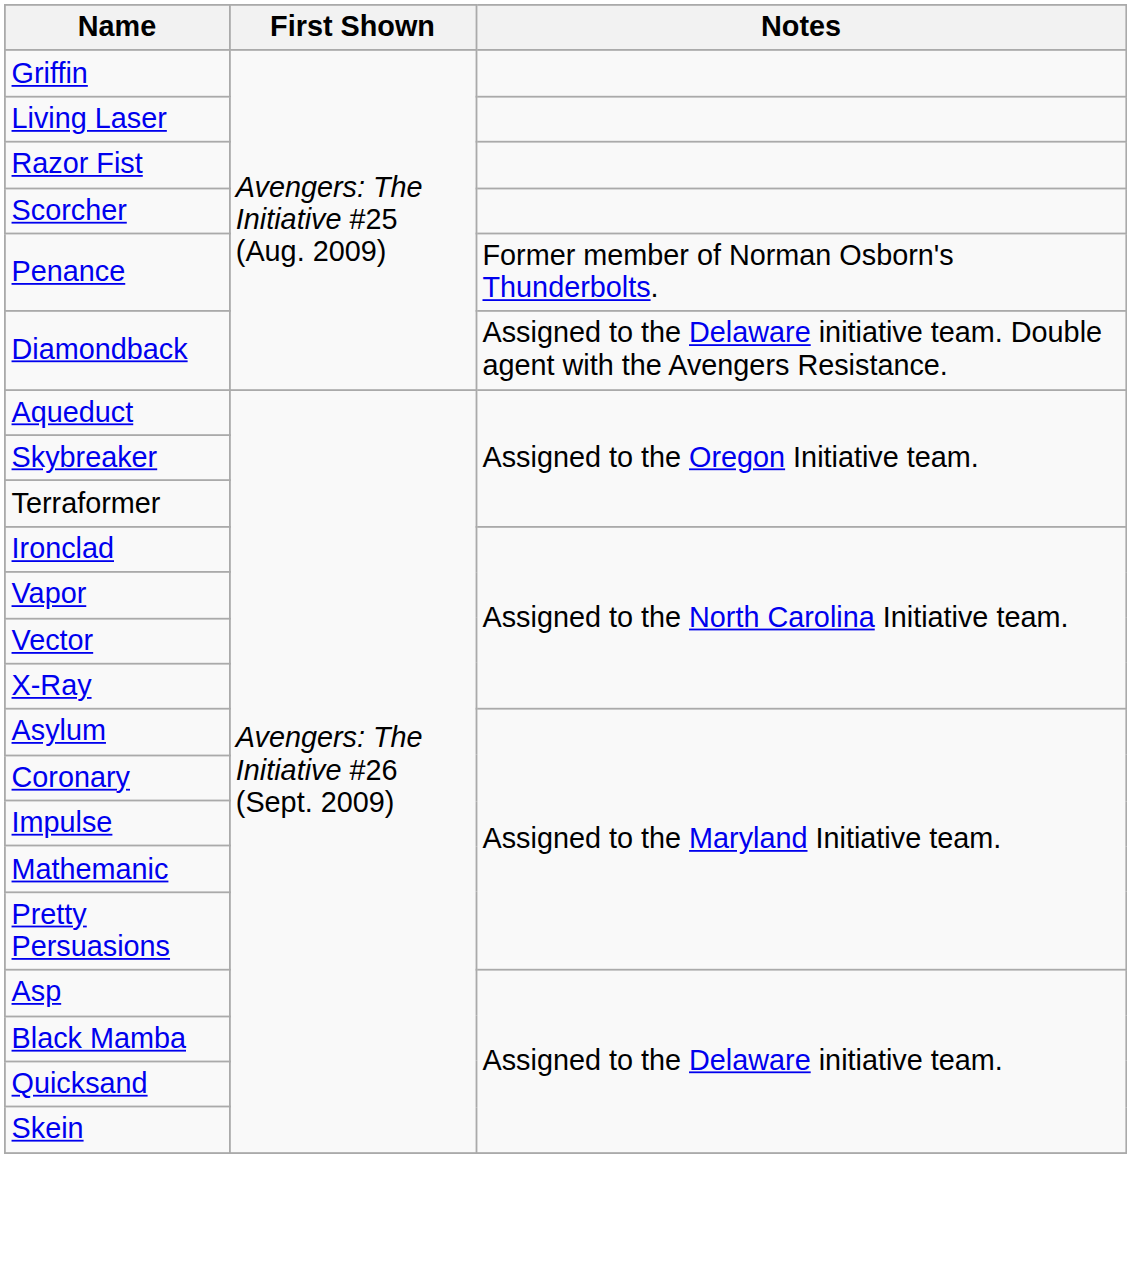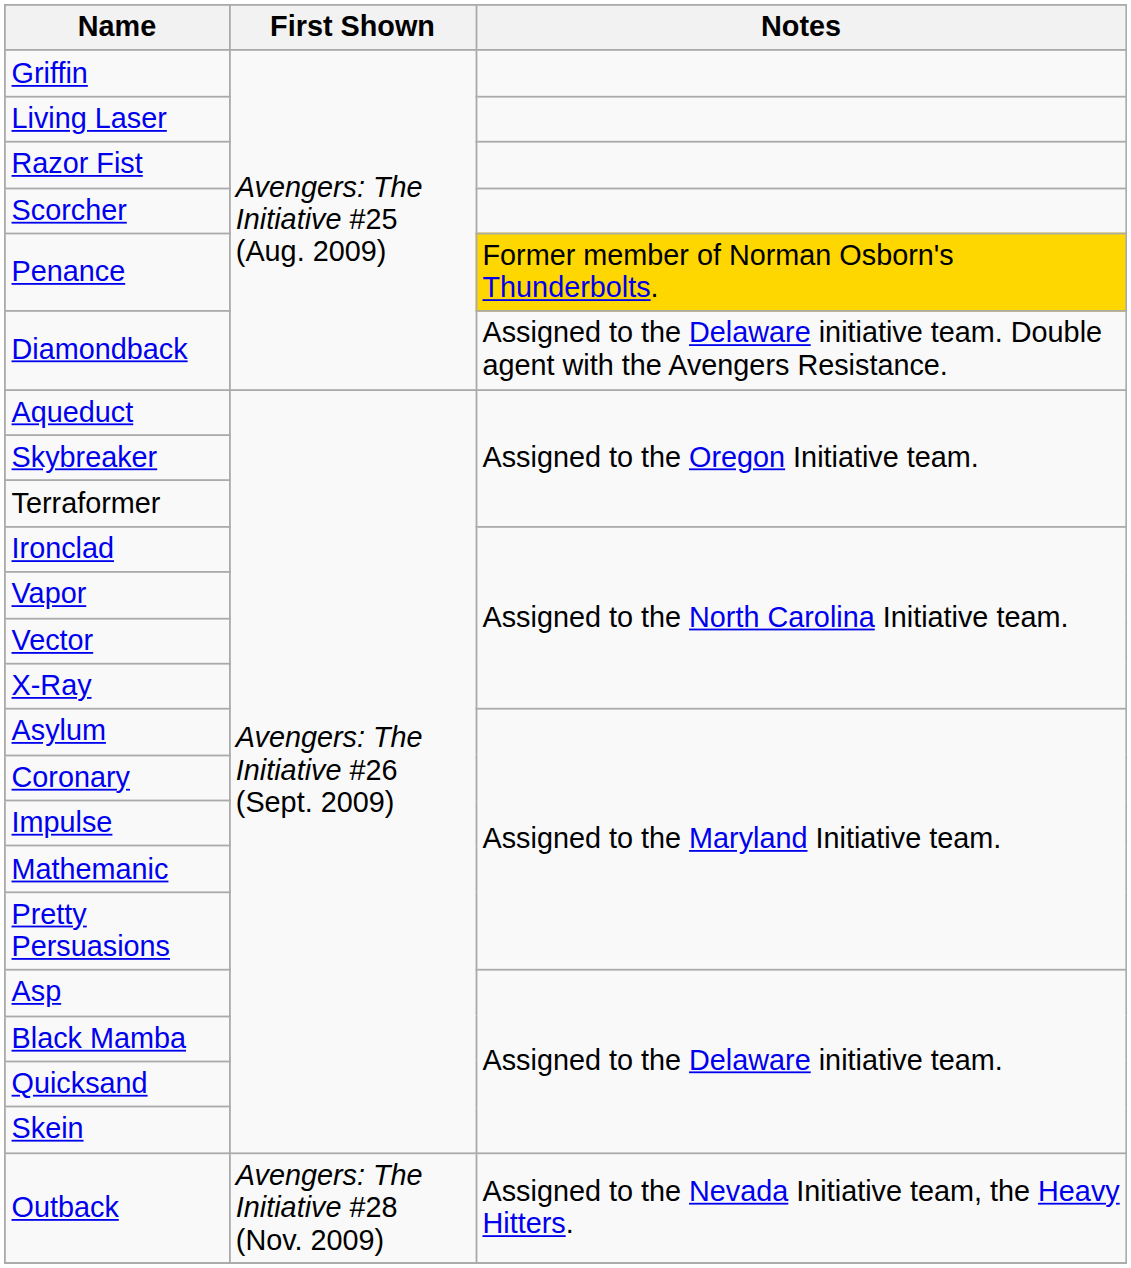Penance | Notes: no background -> gold background
+ row: Outback | Avengers: The Initiative #28 (Nov. 2009) | Assigned to the Nevada Initiative team, the Heavy Hitters.
